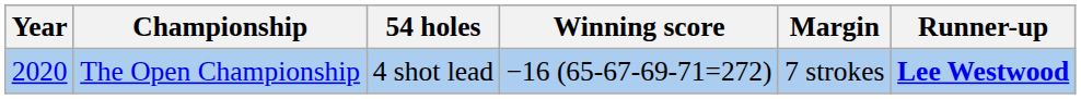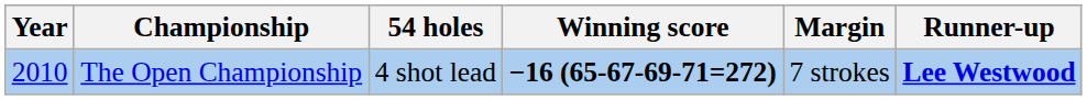The Open Championship | Year: 2020 -> 2010
The Open Championship | Winning score: normal -> bold
